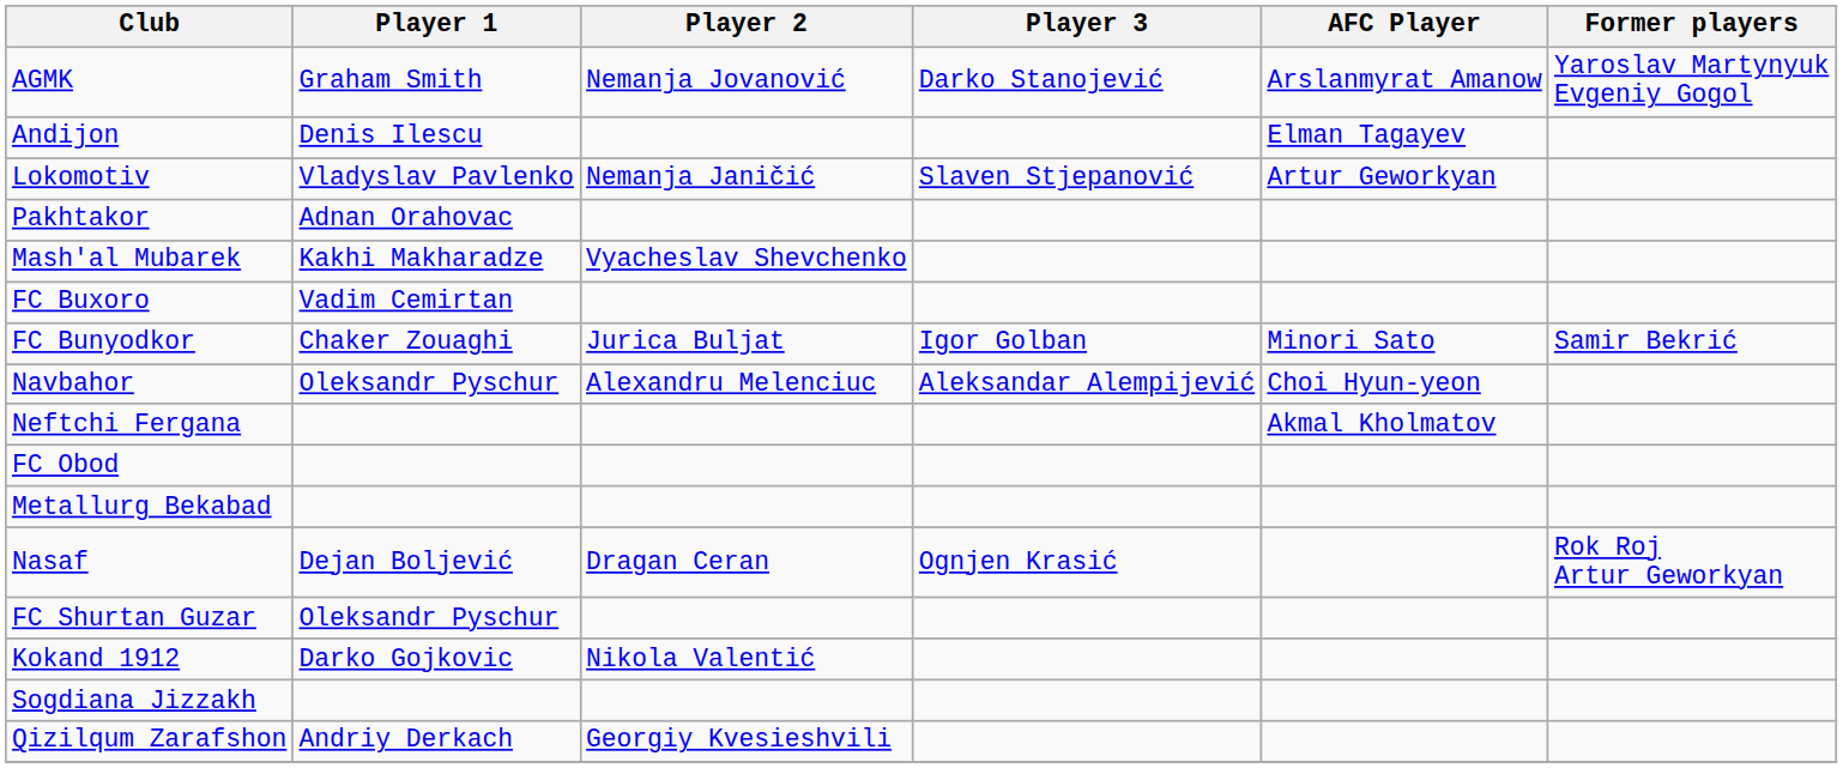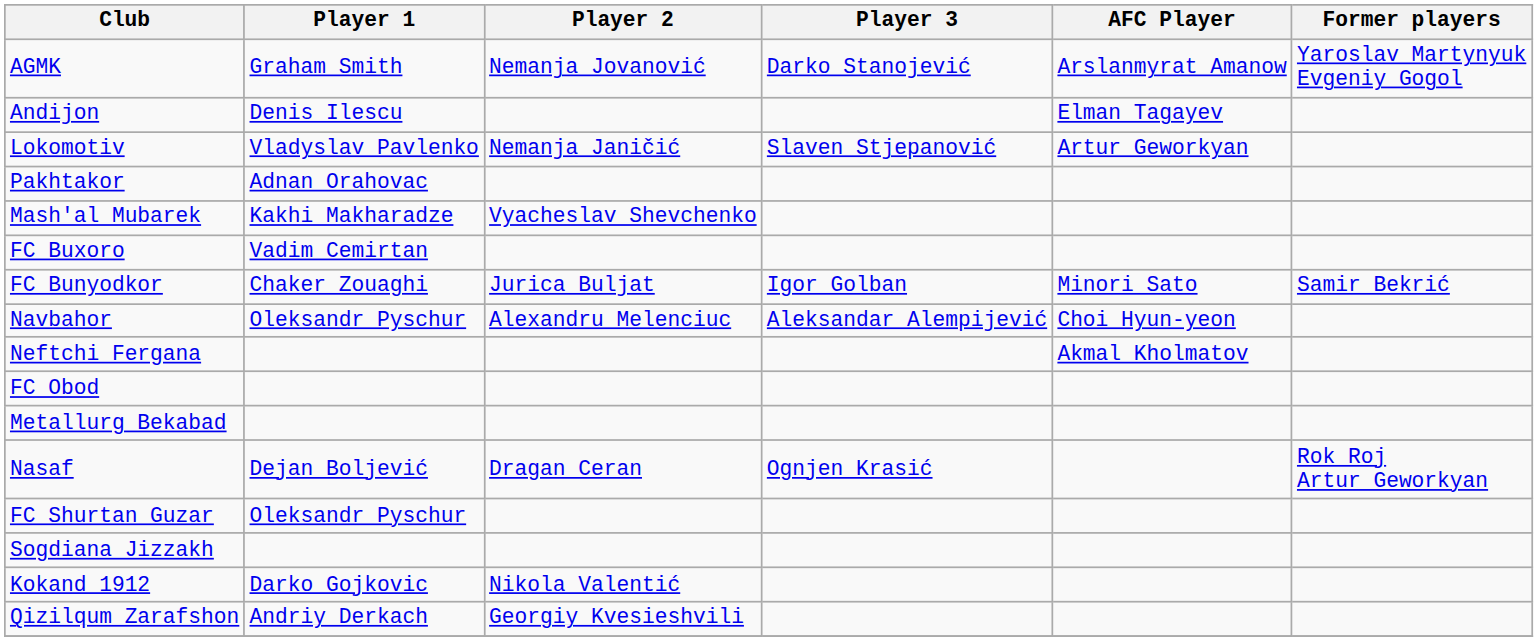rows swapped: Kokand 1912 <-> Sogdiana Jizzakh
